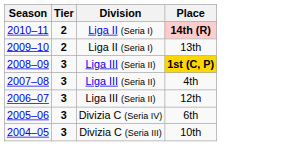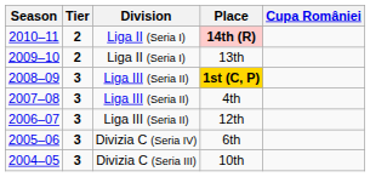+ column: Cupa României
